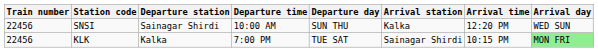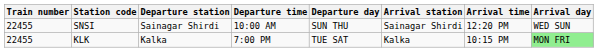SNSI | Train number: 22456 -> 22455
SNSI | Arrival station: Kalka -> Sainagar Shirdi
KLK | Train number: 22456 -> 22455
KLK | Arrival station: Sainagar Shirdi -> Kalka
